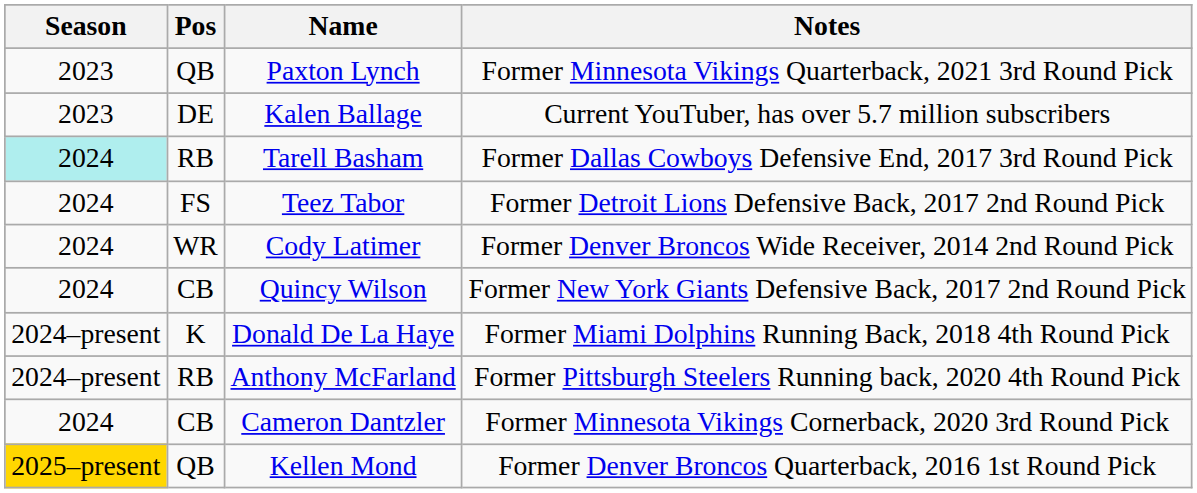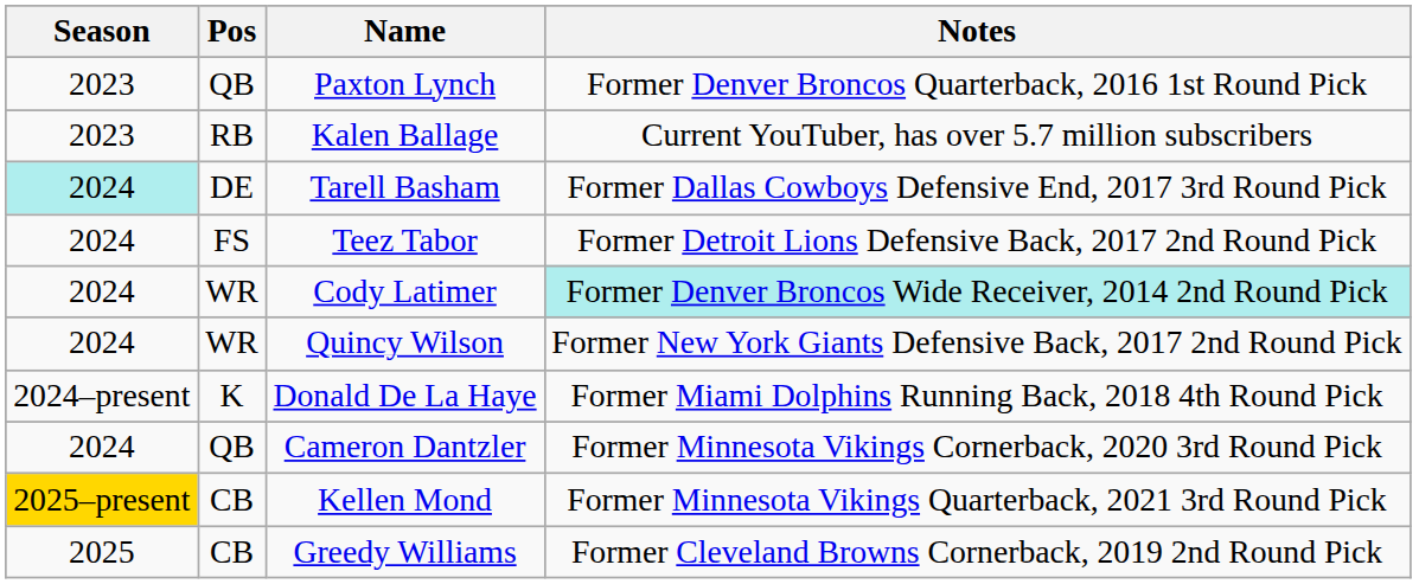Paxton Lynch | Notes: Former Minnesota Vikings Quarterback, 2021 3rd Round Pick -> Former Denver Broncos Quarterback, 2016 1st Round Pick
Kalen Ballage | Pos: DE -> RB
Tarell Basham | Pos: RB -> DE
Cody Latimer | Notes: no background -> paleturquoise background
Quincy Wilson | Pos: CB -> WR
- row: 2024–present | RB | Anthony McFarland | Former Pittsburgh Steelers Running back, 2020 4th Round Pick
Cameron Dantzler | Pos: CB -> QB
Kellen Mond | Pos: QB -> CB
Kellen Mond | Notes: Former Denver Broncos Quarterback, 2016 1st Round Pick -> Former Minnesota Vikings Quarterback, 2021 3rd Round Pick
+ row: 2025 | CB | Greedy Williams | Former Cleveland Browns Cornerback, 2019 2nd Round Pick
